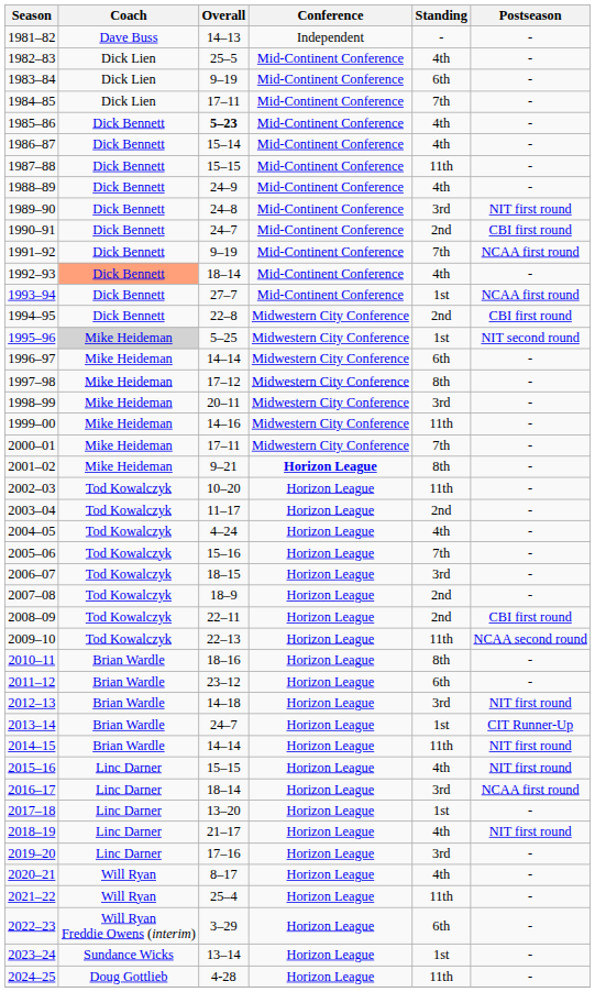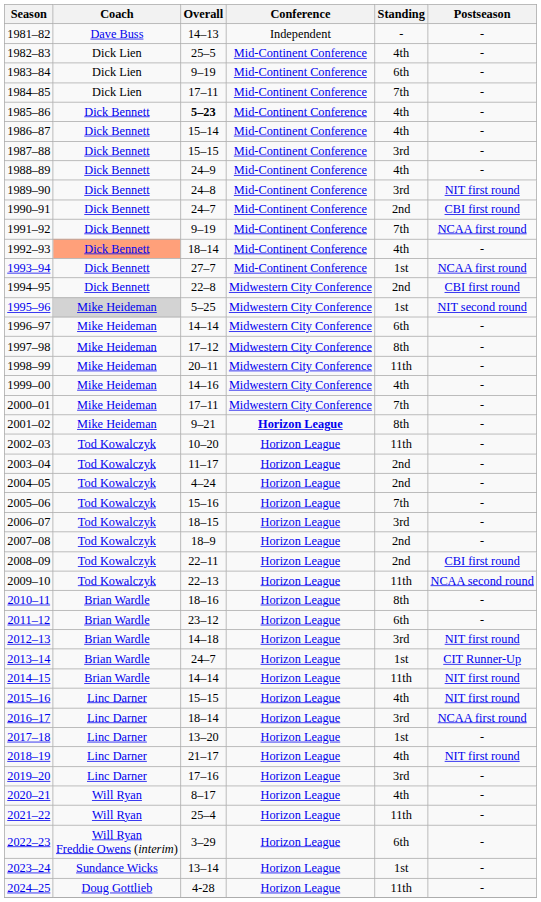1987–88 | Standing: 11th -> 3rd
1998–99 | Standing: 3rd -> 11th
1999–00 | Standing: 11th -> 4th
2004–05 | Standing: 4th -> 2nd
